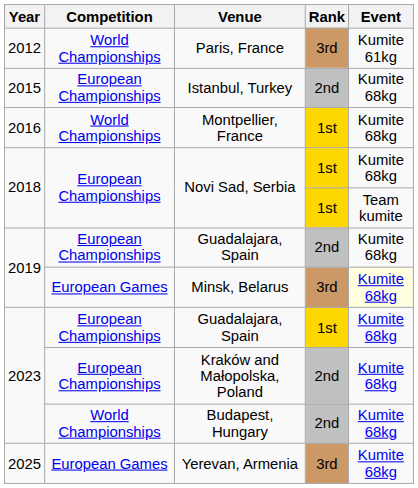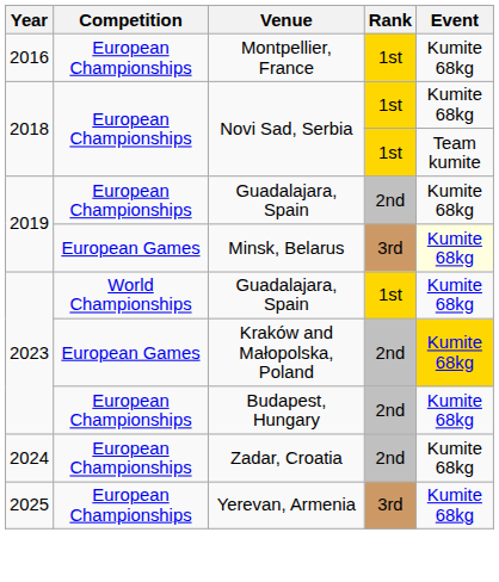- row: 2012 | World Championships | Paris, France | 3rd | Kumite 61kg
- row: 2015 | European Championships | Istanbul, Turkey | 2nd | Kumite 68kg
Montpellier, France | Competition: World Championships -> European Championships
2023 / Guadalajara, Spain | Competition: European Championships -> World Championships
Kraków and Małopolska, Poland | Competition: European Championships -> European Games
Kraków and Małopolska, Poland | Event: no background -> gold background
Budapest, Hungary | Competition: World Championships -> European Championships
+ row: 2024 | European Championships | Zadar, Croatia | 2nd | Kumite 68kg
Yerevan, Armenia | Competition: European Games -> European Championships
